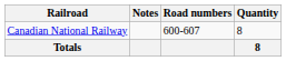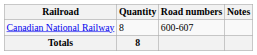columns swapped: Quantity <-> Notes
